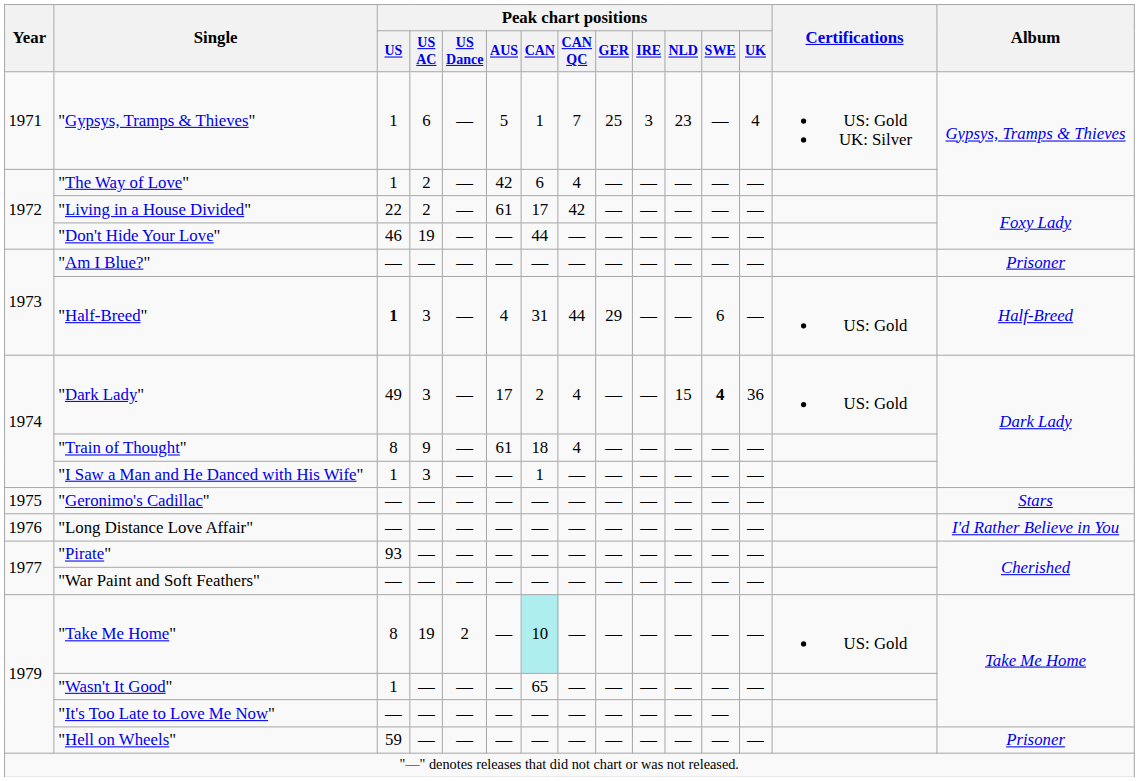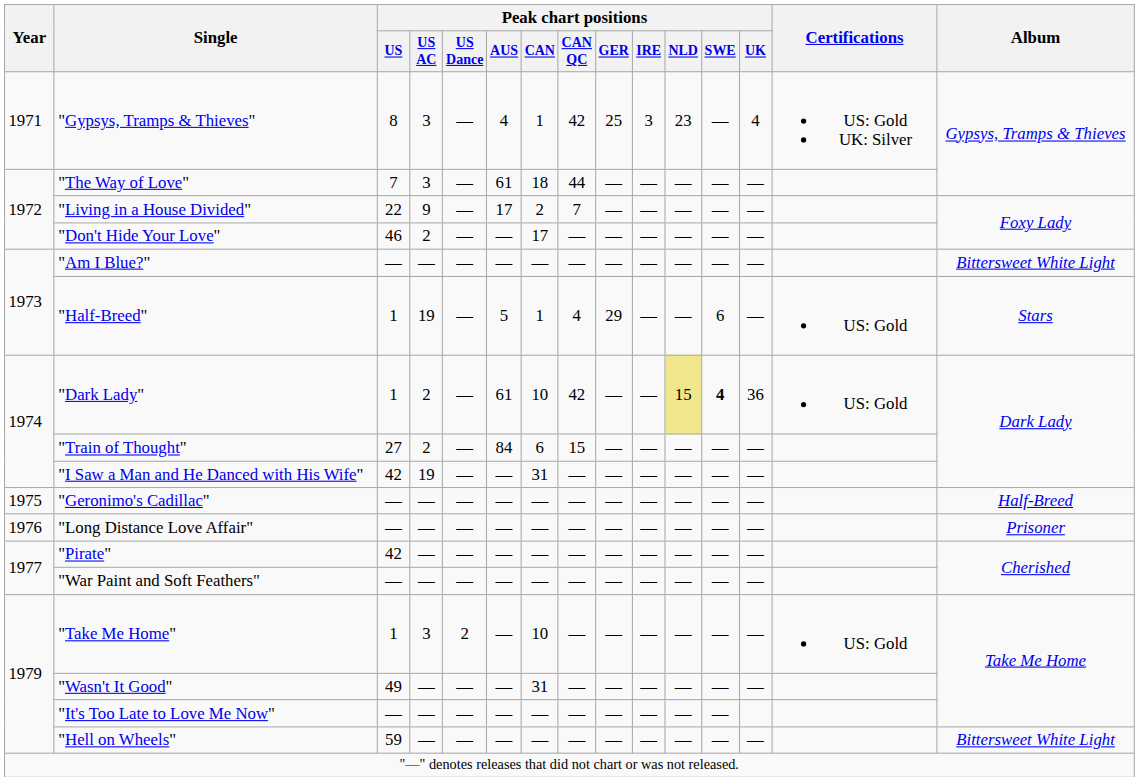"Gypsys, Tramps & Thieves" | Peak chart positions / US: 1 -> 8
"Gypsys, Tramps & Thieves" | Peak chart positions / US AC: 6 -> 3
"Gypsys, Tramps & Thieves" | Peak chart positions / AUS: 5 -> 4
"Gypsys, Tramps & Thieves" | Peak chart positions / CAN QC: 7 -> 42
"The Way of Love" | Peak chart positions / US: 1 -> 7
"The Way of Love" | Peak chart positions / US AC: 2 -> 3
"The Way of Love" | Peak chart positions / AUS: 42 -> 61
"The Way of Love" | Peak chart positions / CAN: 6 -> 18
"The Way of Love" | Peak chart positions / CAN QC: 4 -> 44
"Living in a House Divided" | Peak chart positions / US AC: 2 -> 9
"Living in a House Divided" | Peak chart positions / AUS: 61 -> 17
"Living in a House Divided" | Peak chart positions / CAN: 17 -> 2
"Living in a House Divided" | Peak chart positions / CAN QC: 42 -> 7
"Don't Hide Your Love" | Peak chart positions / US AC: 19 -> 2
"Don't Hide Your Love" | Peak chart positions / CAN: 44 -> 17
"Am I Blue?" | Album: Prisoner -> Bittersweet White Light
"Half-Breed" | Peak chart positions / US: bold -> normal
"Half-Breed" | Peak chart positions / US AC: 3 -> 19
"Half-Breed" | Peak chart positions / AUS: 4 -> 5
"Half-Breed" | Peak chart positions / CAN: 31 -> 1
"Half-Breed" | Peak chart positions / CAN QC: 44 -> 4
"Half-Breed" | Album: Half-Breed -> Stars
"Dark Lady" | Peak chart positions / US: 49 -> 1
"Dark Lady" | Peak chart positions / US AC: 3 -> 2
"Dark Lady" | Peak chart positions / AUS: 17 -> 61
"Dark Lady" | Peak chart positions / CAN: 2 -> 10
"Dark Lady" | Peak chart positions / CAN QC: 4 -> 42
"Dark Lady" | Peak chart positions / NLD: no background -> khaki background
"Train of Thought" | Peak chart positions / US: 8 -> 27
"Train of Thought" | Peak chart positions / US AC: 9 -> 2
"Train of Thought" | Peak chart positions / AUS: 61 -> 84
"Train of Thought" | Peak chart positions / CAN: 18 -> 6
"Train of Thought" | Peak chart positions / CAN QC: 4 -> 15
"I Saw a Man and He Danced with His Wife" | Peak chart positions / US: 1 -> 42
"I Saw a Man and He Danced with His Wife" | Peak chart positions / US AC: 3 -> 19
"I Saw a Man and He Danced with His Wife" | Peak chart positions / CAN: 1 -> 31
"Geronimo's Cadillac" | Album: Stars -> Half-Breed
"Long Distance Love Affair" | Album: I'd Rather Believe in You -> Prisoner
"Pirate" | Peak chart positions / US: 93 -> 42
"Take Me Home" | Peak chart positions / US: 8 -> 1
"Take Me Home" | Peak chart positions / US AC: 19 -> 3
"Take Me Home" | Peak chart positions / CAN: paleturquoise background -> no background
"Wasn't It Good" | Peak chart positions / US: 1 -> 49
"Wasn't It Good" | Peak chart positions / CAN: 65 -> 31
"Hell on Wheels" | Album: Prisoner -> Bittersweet White Light
